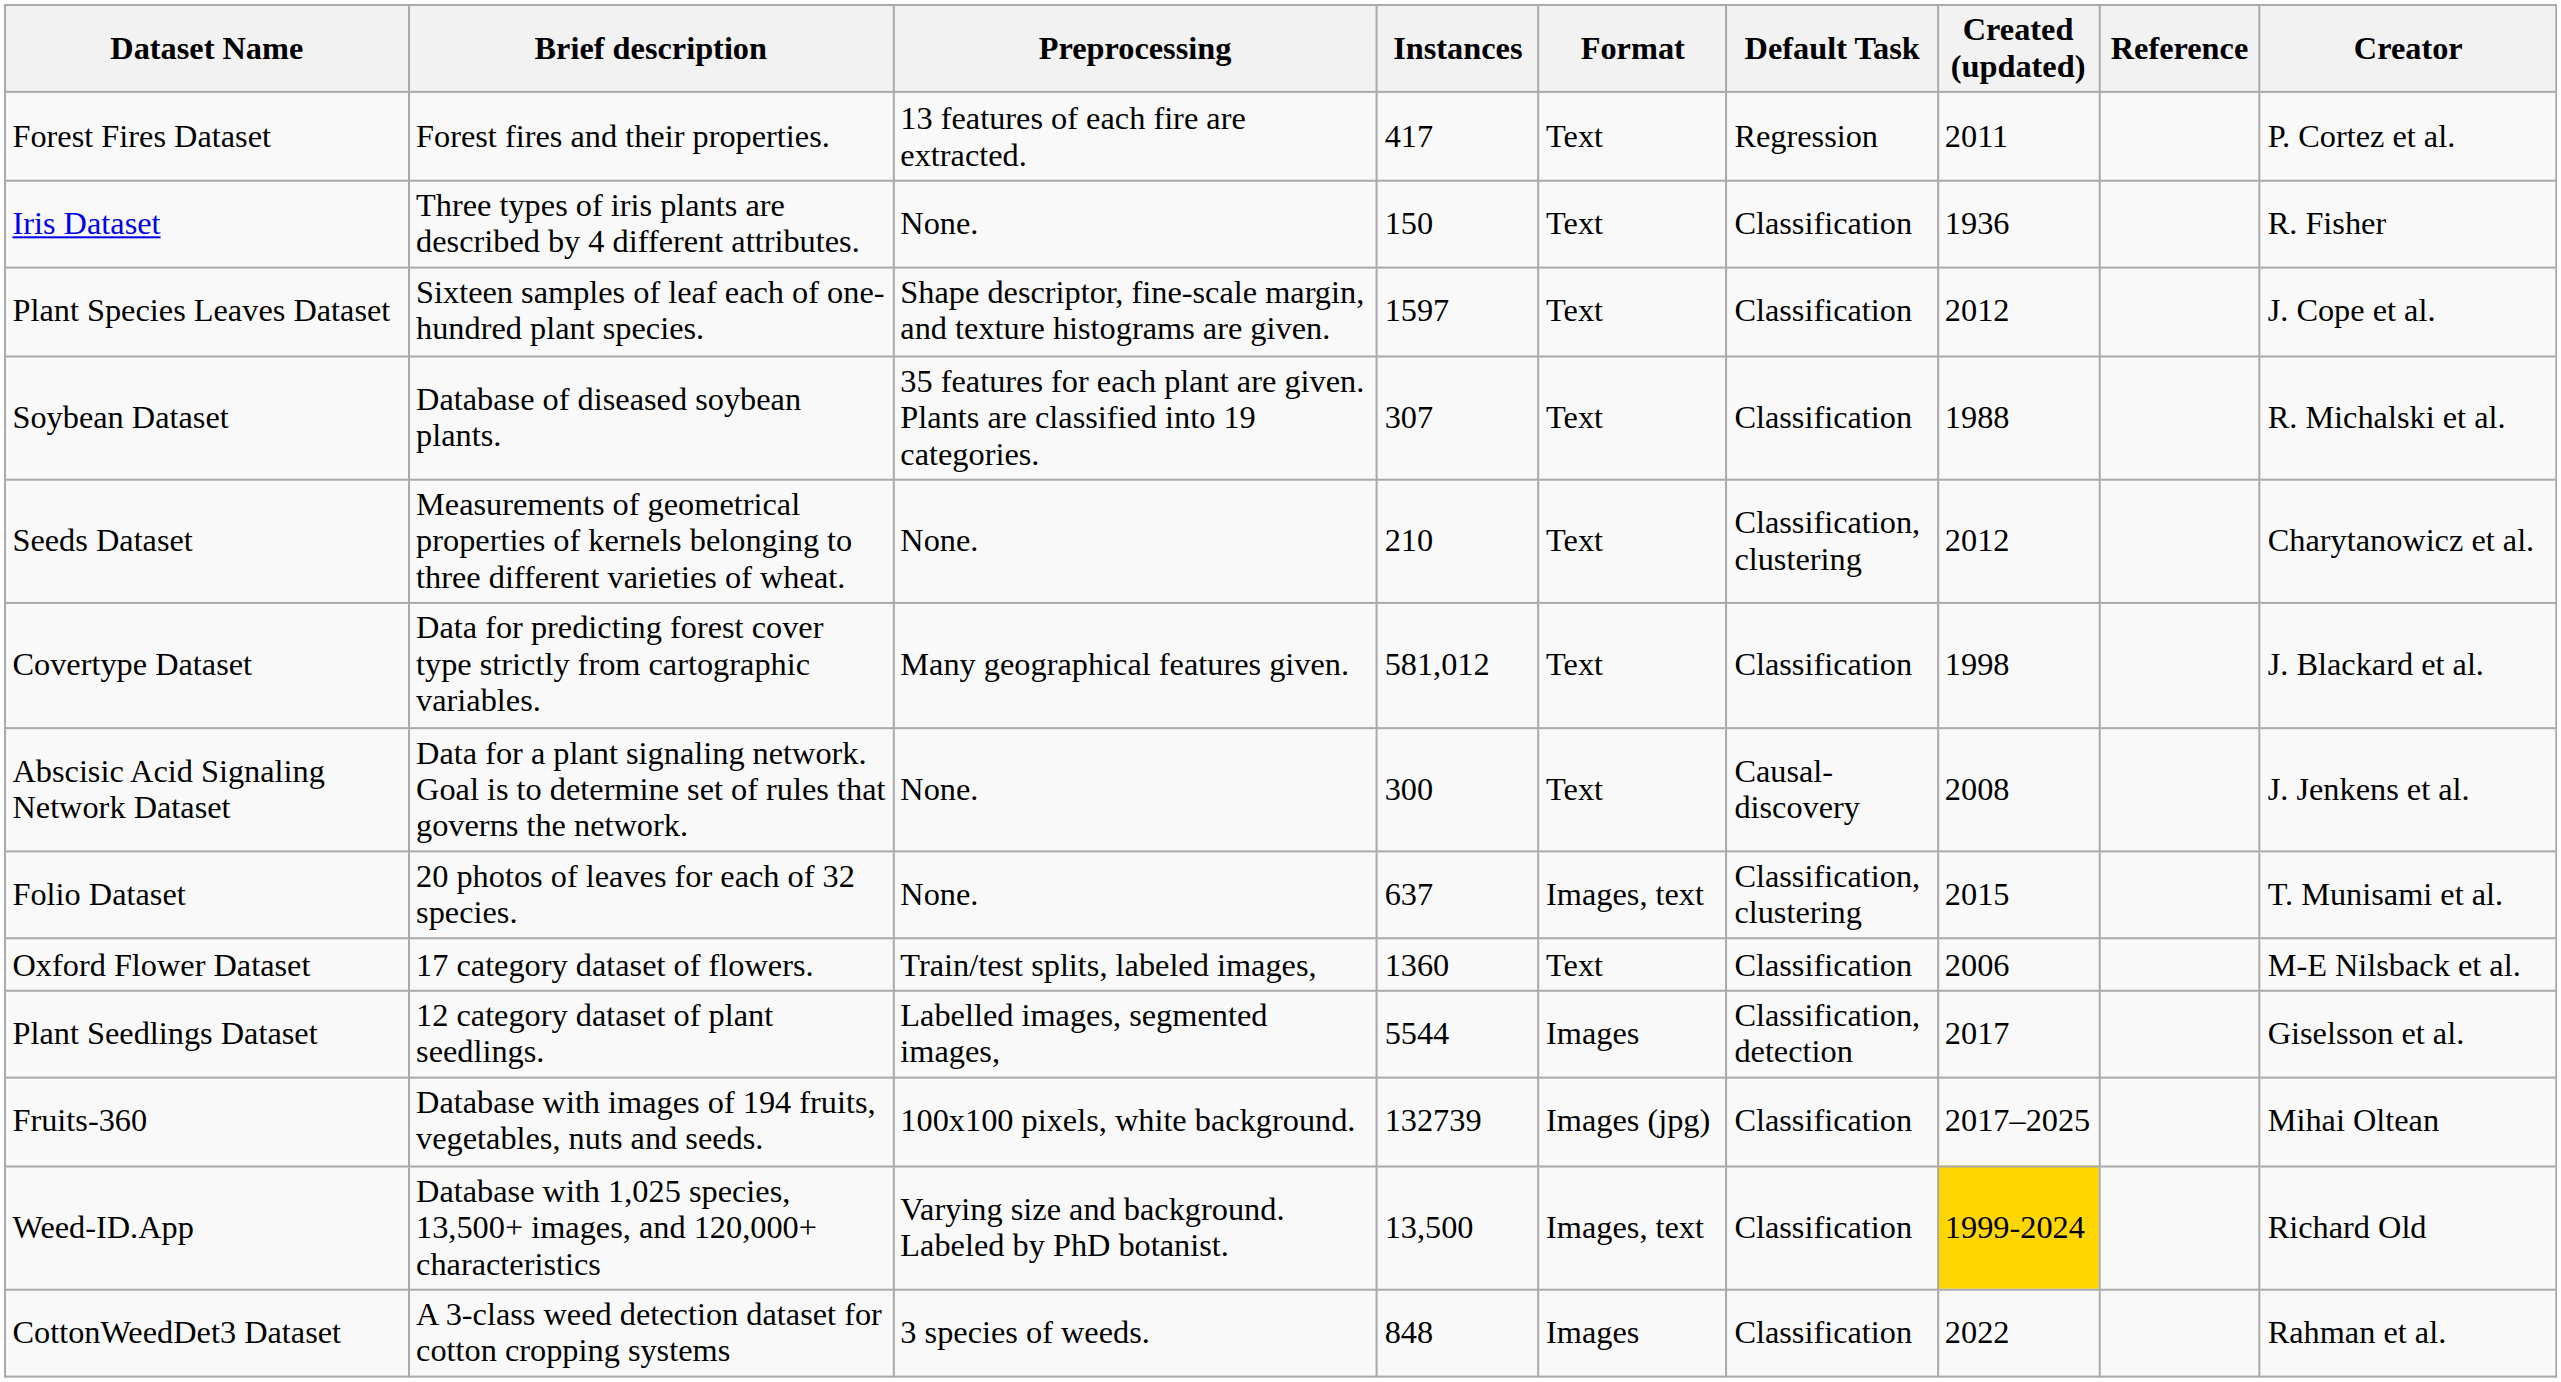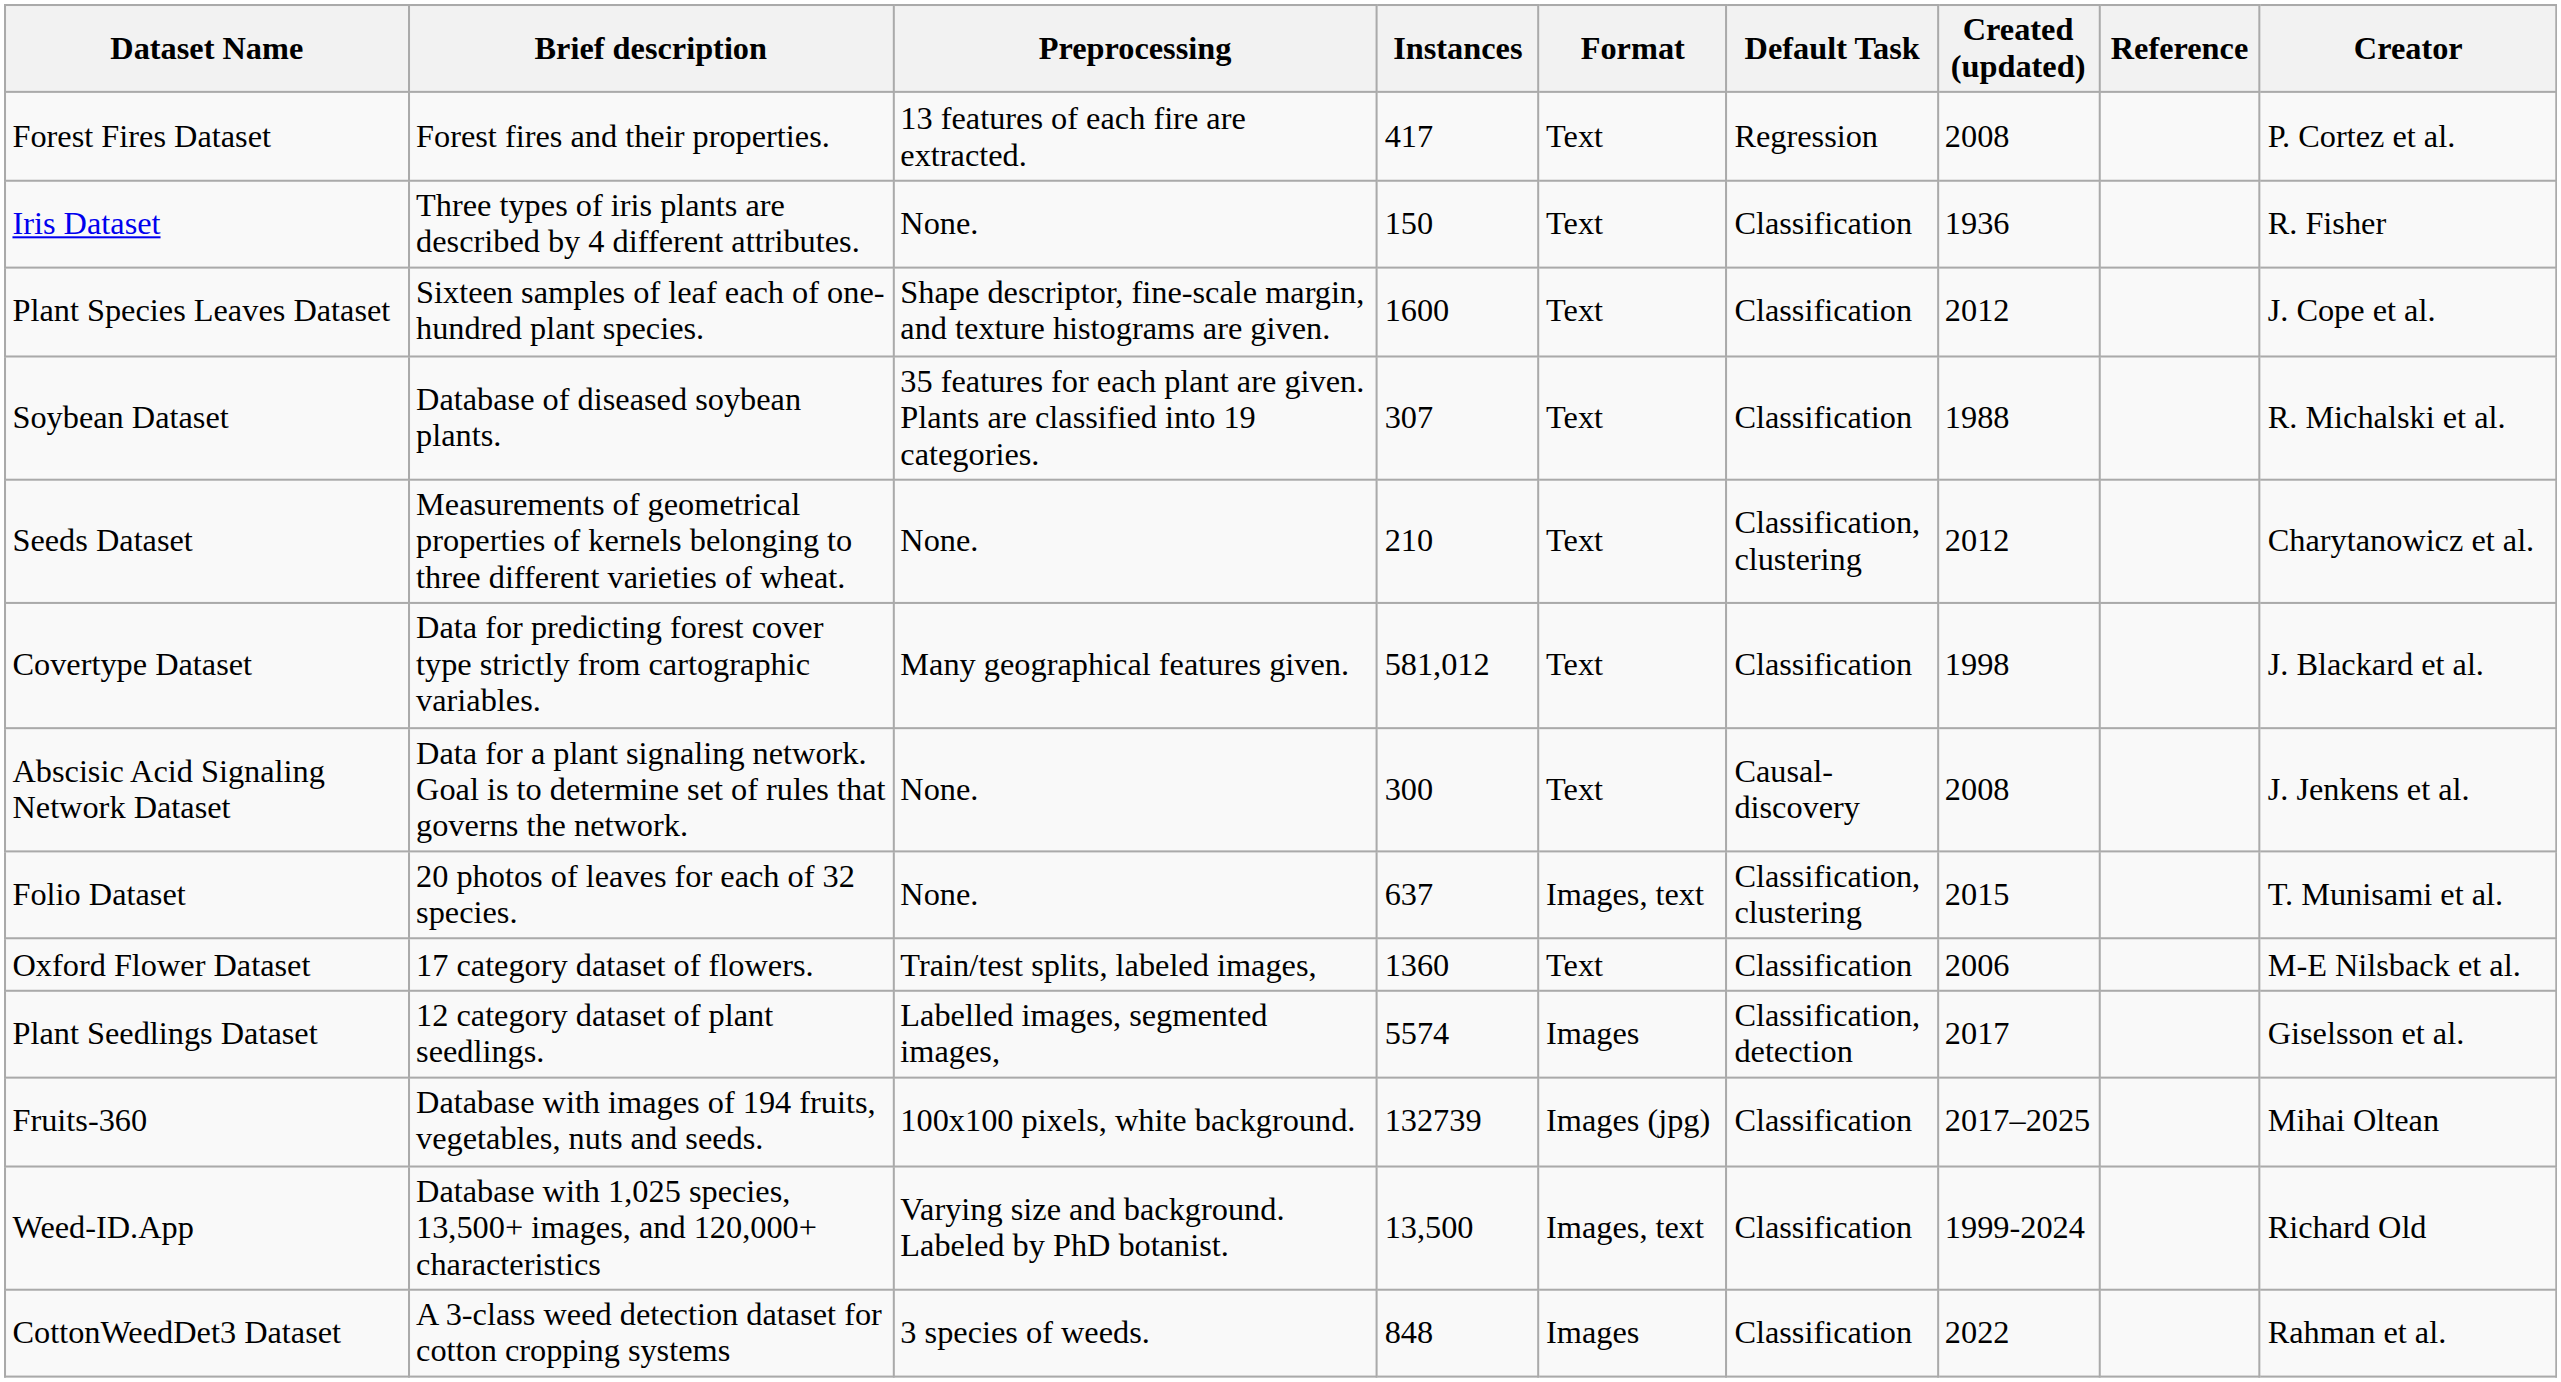Forest Fires Dataset | Created (updated): 2011 -> 2008
Plant Species Leaves Dataset | Instances: 1597 -> 1600
Plant Seedlings Dataset | Instances: 5544 -> 5574
Weed-ID.App | Created (updated): gold background -> no background
